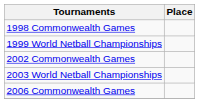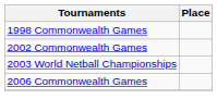- row: 1999 World Netball Championships
